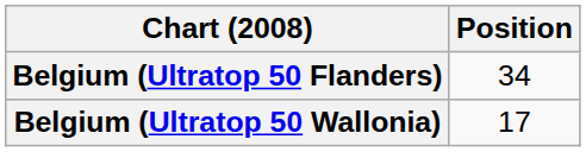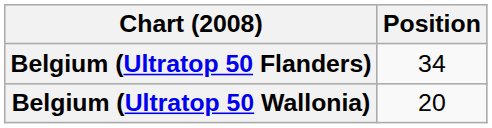Belgium (Ultratop 50 Wallonia) | Position: 17 -> 20
